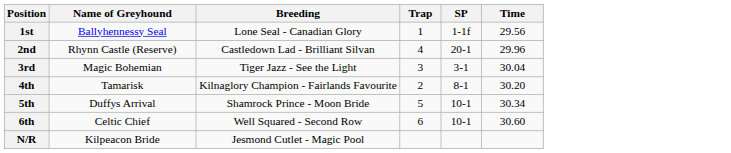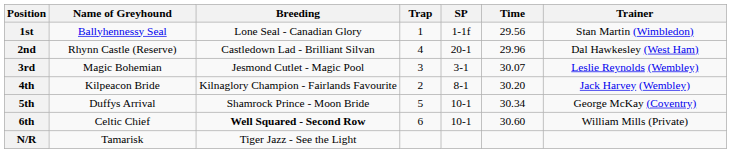+ column: Trainer | Stan Martin (Wimbledon) | Dal Hawkesley (West Ham) | Leslie Reynolds (Wembley) | Jack Harvey (Wembley) | George McKay (Coventry) | William Mills (Private)
3rd | Breeding: Tiger Jazz - See the Light -> Jesmond Cutlet - Magic Pool
3rd | Time: 30.04 -> 30.07
4th | Name of Greyhound: Tamarisk -> Kilpeacon Bride
6th | Breeding: normal -> bold
N/R | Name of Greyhound: Kilpeacon Bride -> Tamarisk
N/R | Breeding: Jesmond Cutlet - Magic Pool -> Tiger Jazz - See the Light
